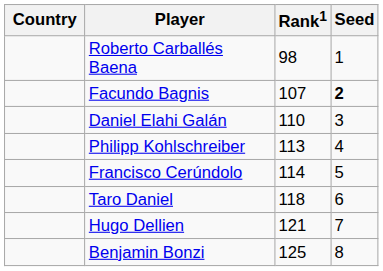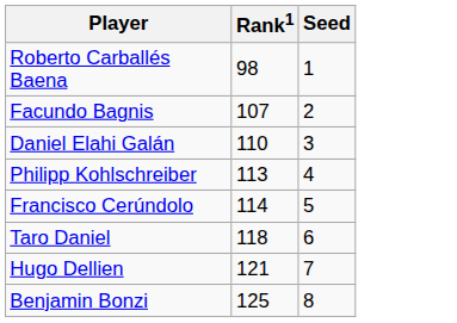- column: Country
Facundo Bagnis | Seed: bold -> normal
